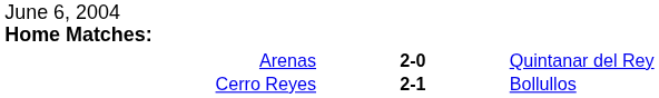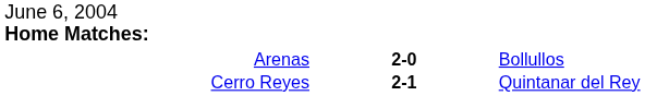Arenas | column 3: Quintanar del Rey -> Bollullos
Cerro Reyes | column 3: Bollullos -> Quintanar del Rey
